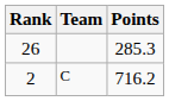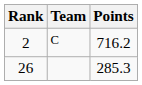rows swapped: 2 <-> 26
